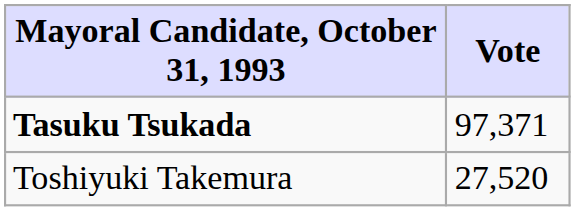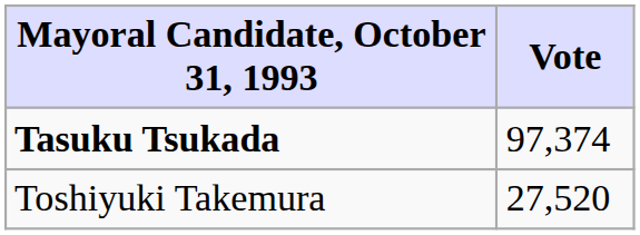Tasuku Tsukada | Vote: 97,371 -> 97,374
